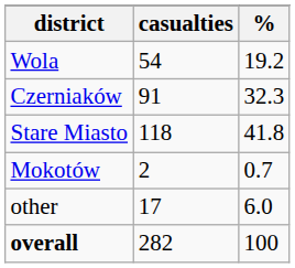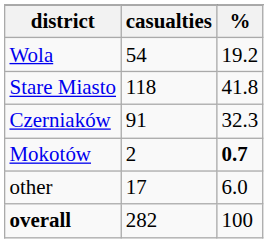rows swapped: Stare Miasto <-> Czerniaków
Mokotów | %: normal -> bold
